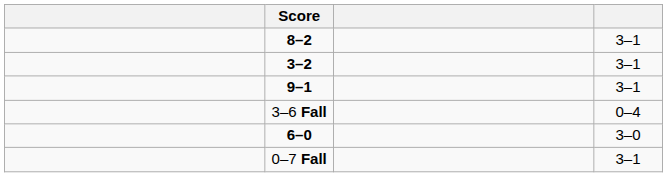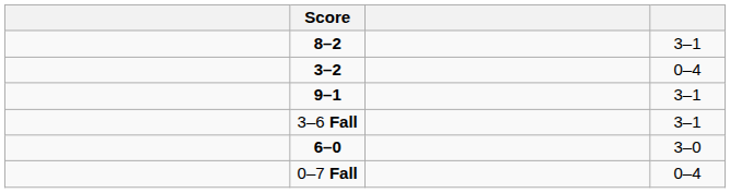3–2 | column 4: 3–1 -> 0–4
3–6 Fall | column 4: 0–4 -> 3–1
0–7 Fall | column 4: 3–1 -> 0–4
